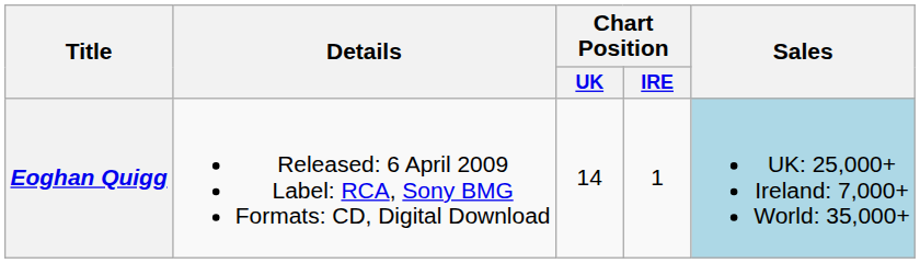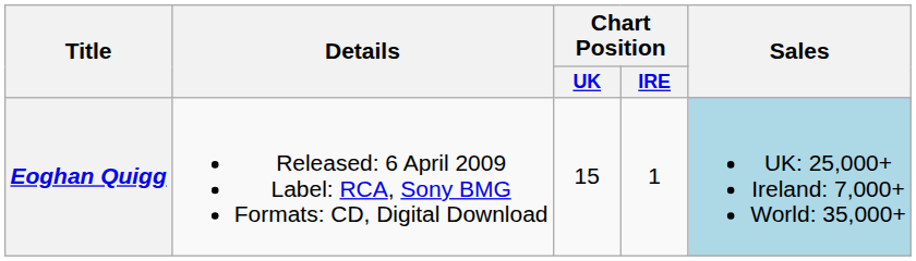Eoghan Quigg | Chart Position / UK: 14 -> 15
